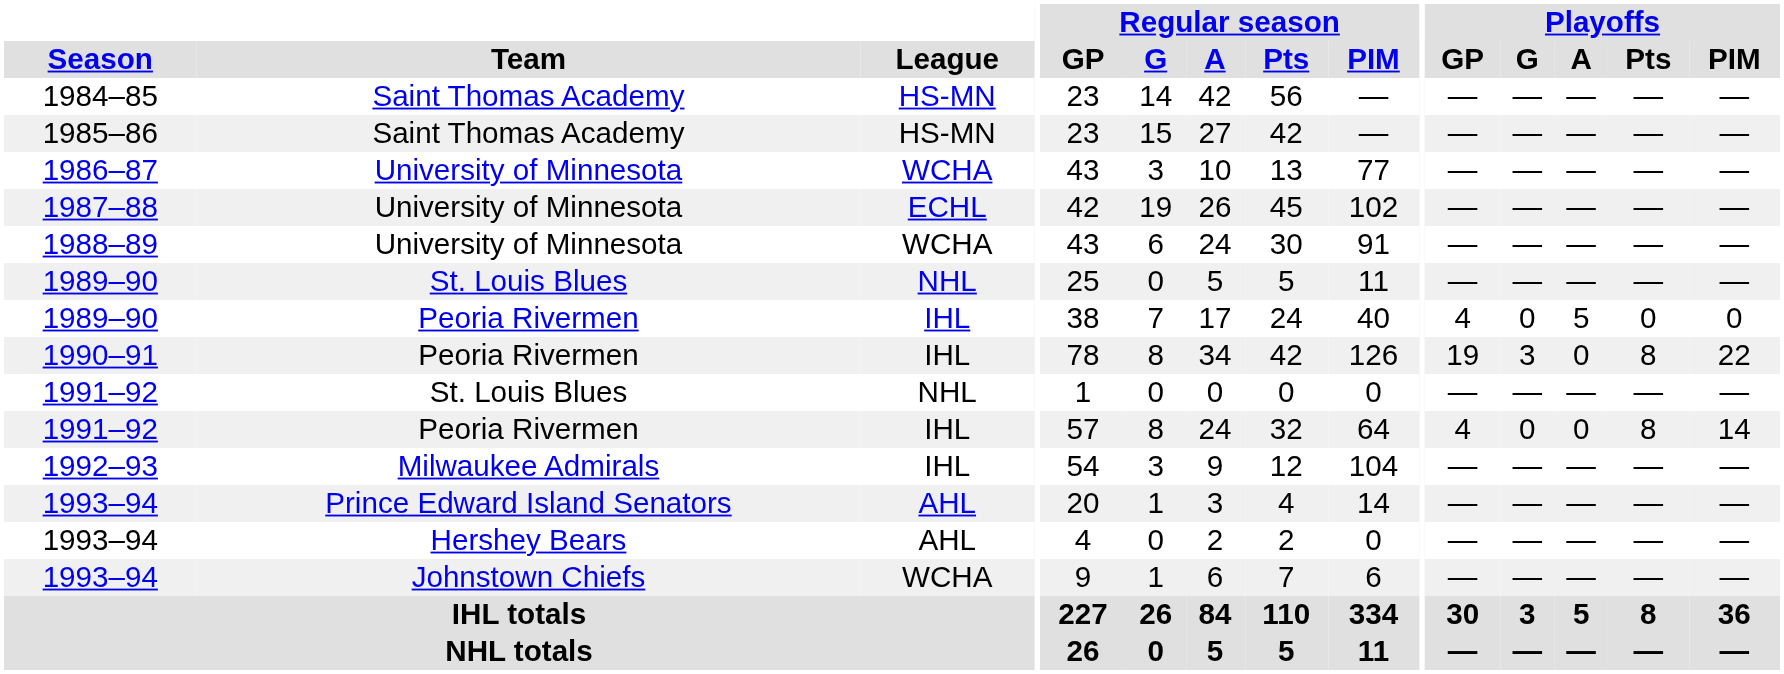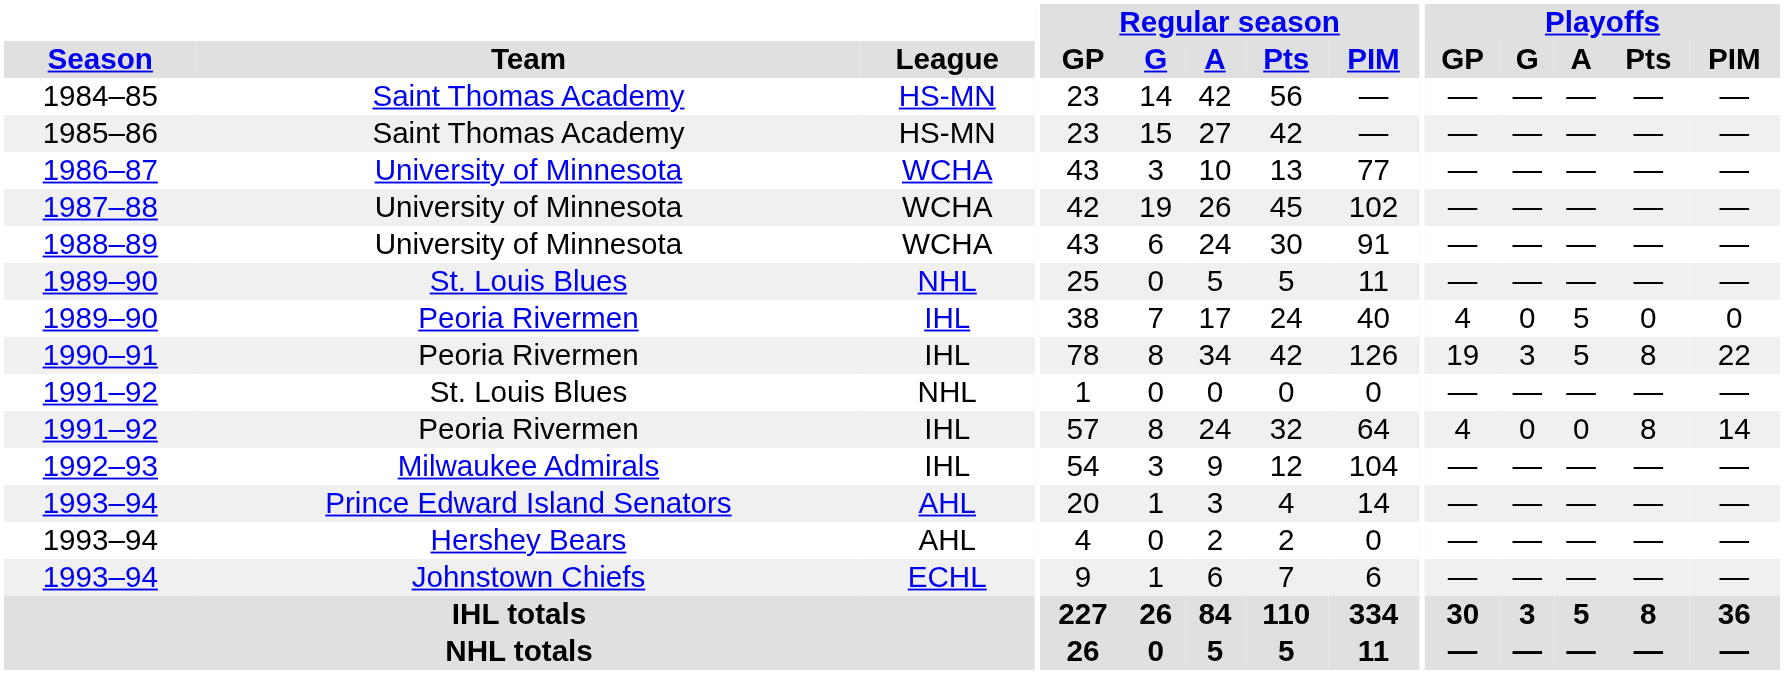1987–88 | League: ECHL -> WCHA
1990–91 | Playoffs / A: 0 -> 5
1993–94 / Johnstown Chiefs | League: WCHA -> ECHL
